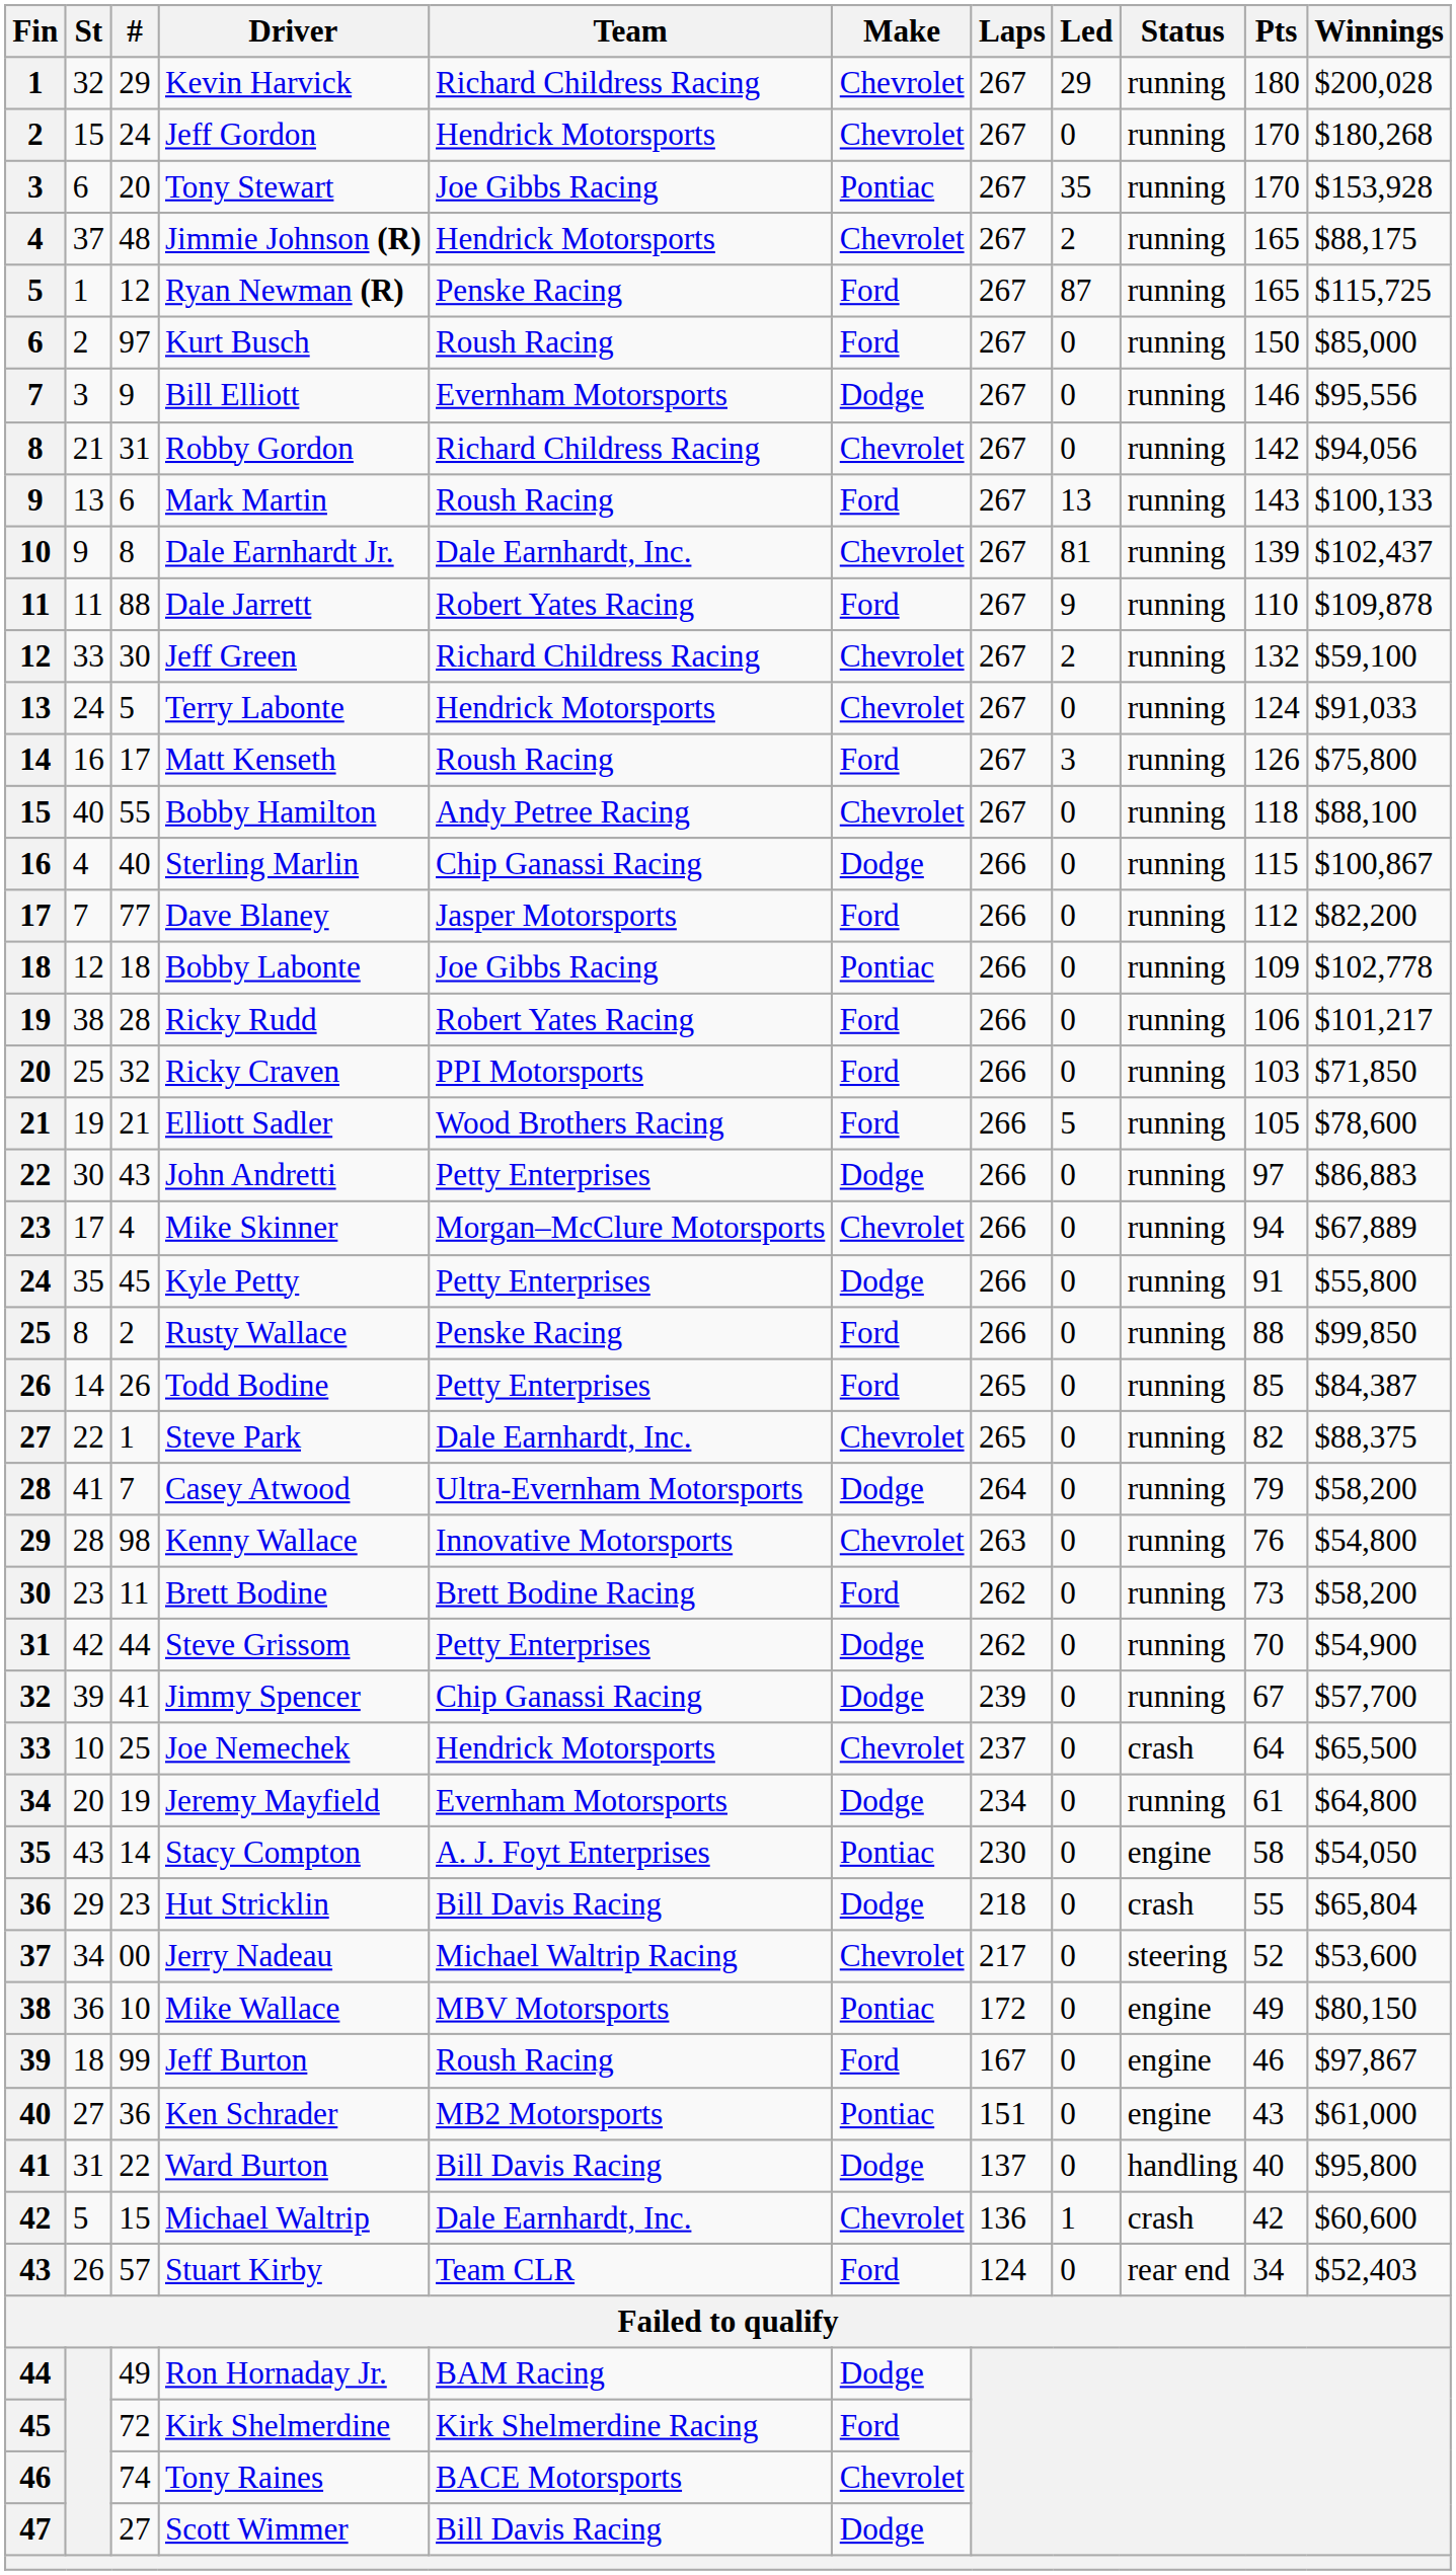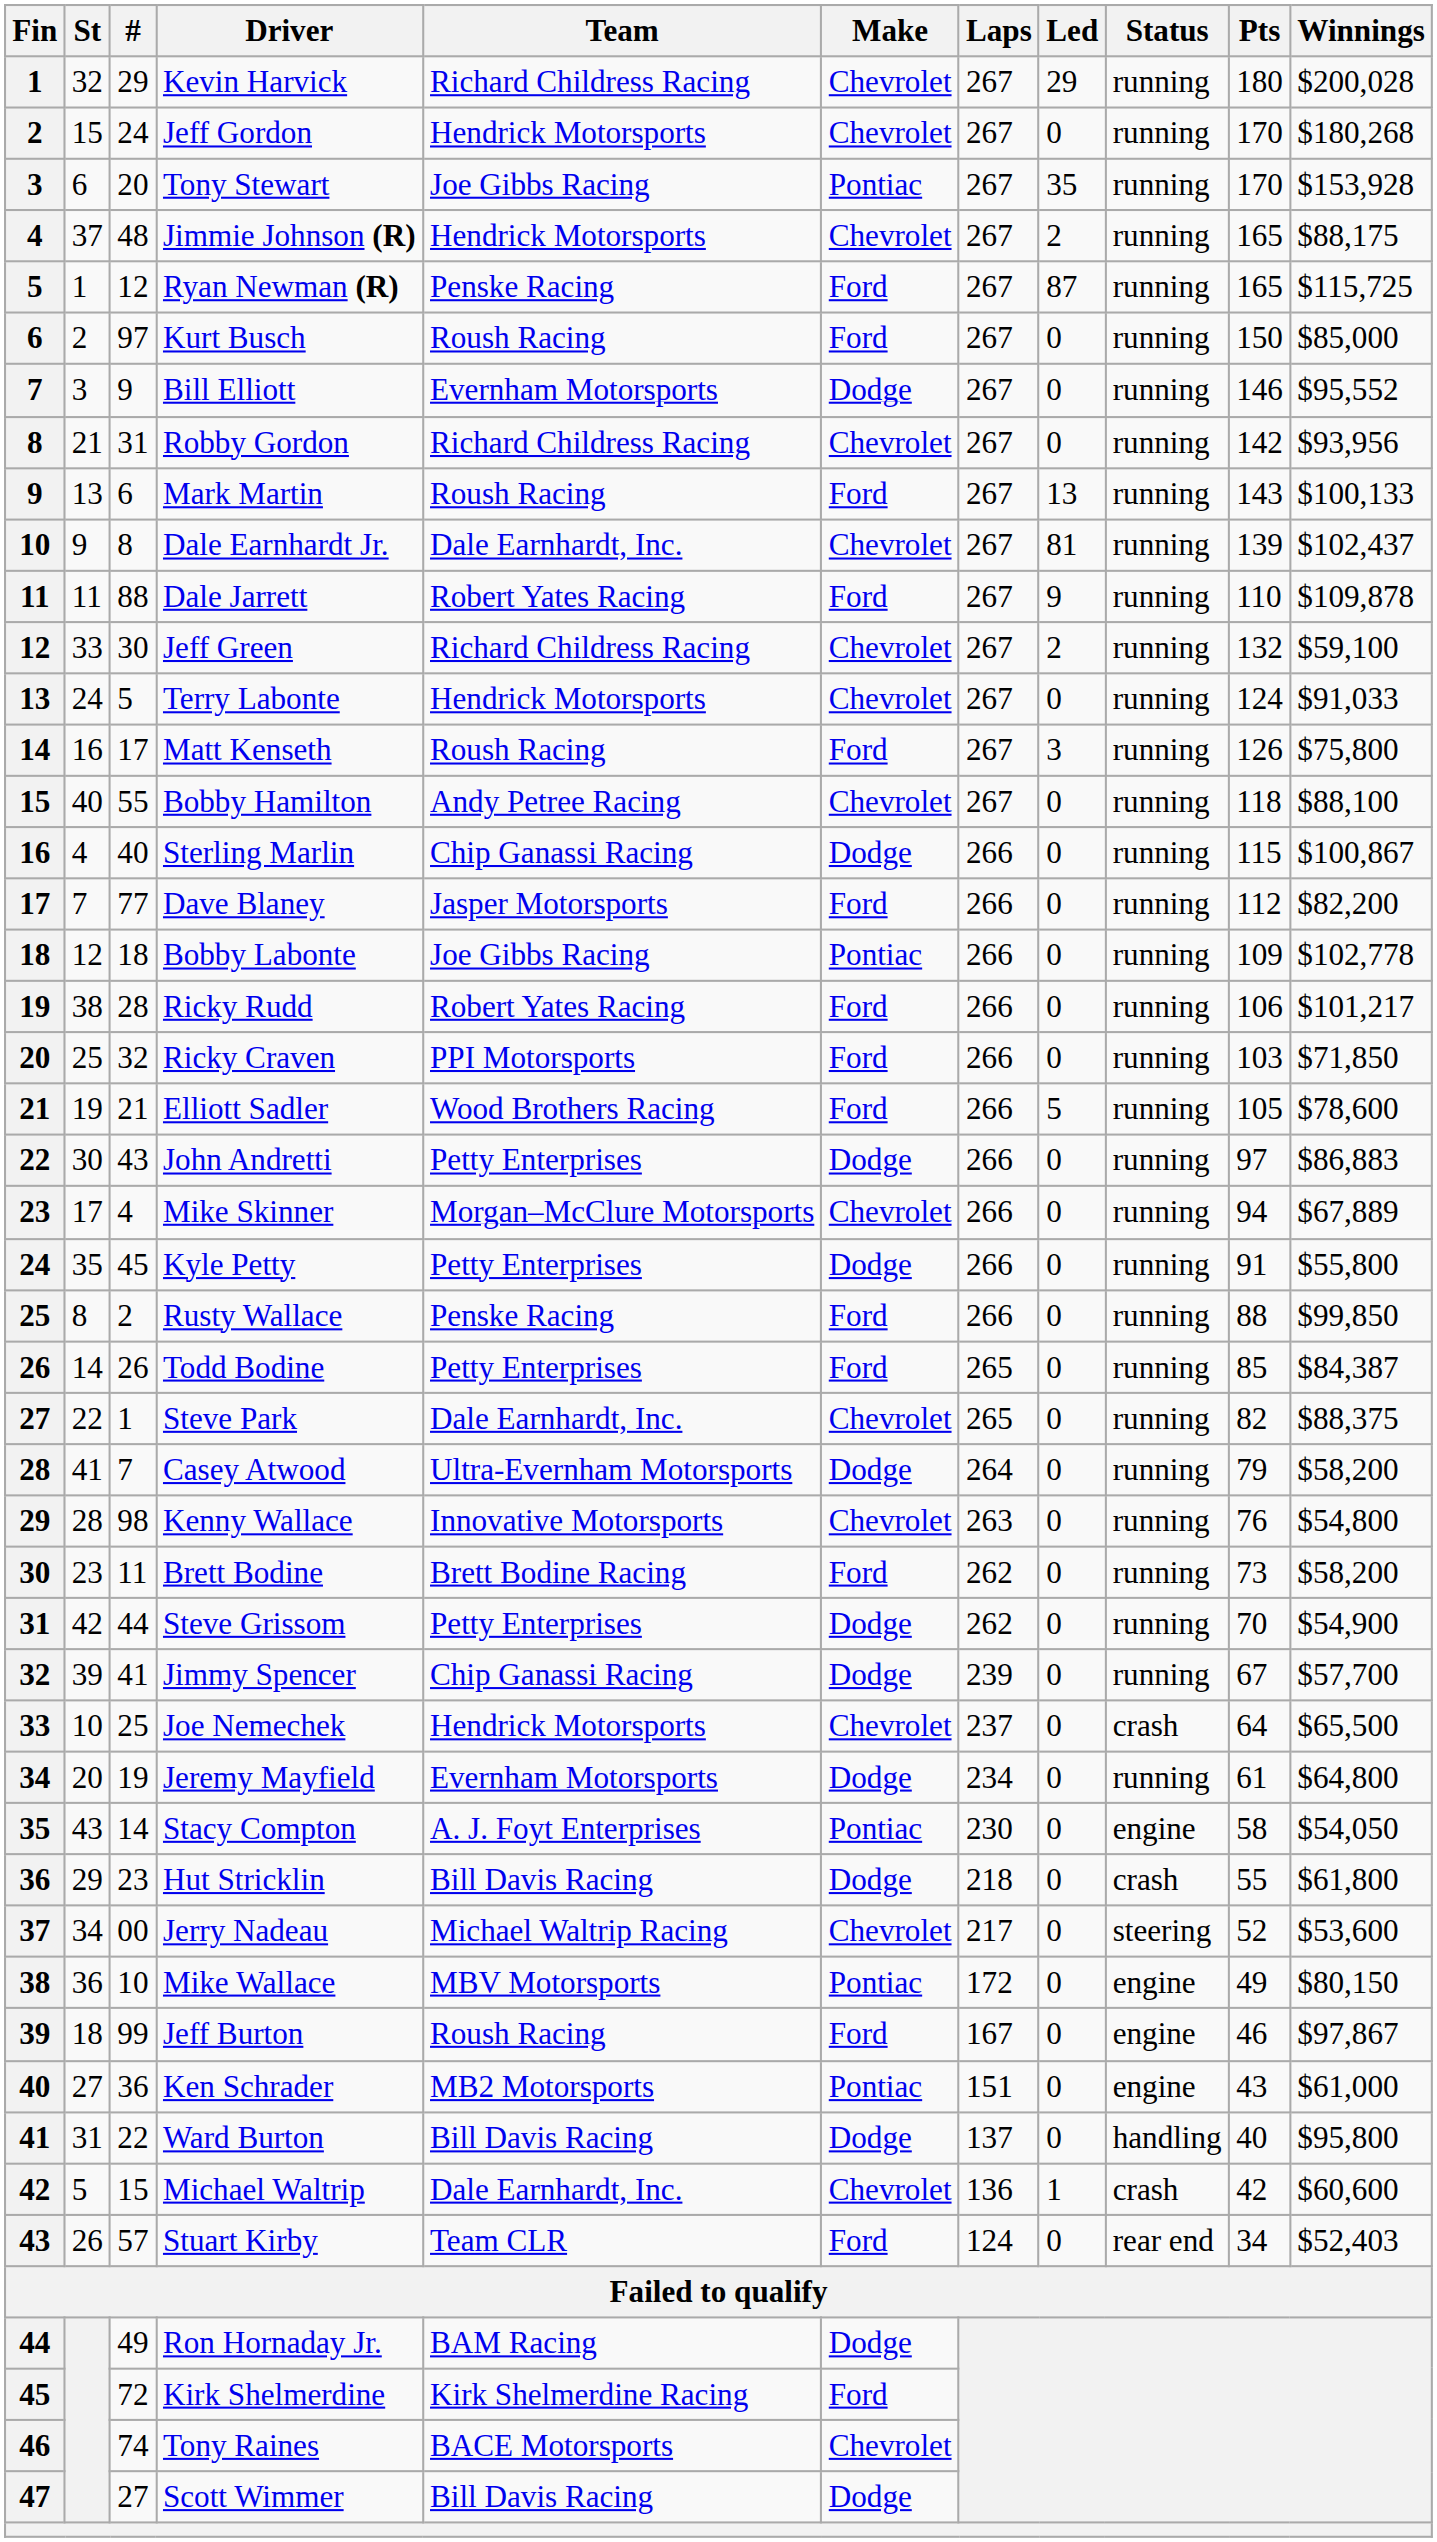Bill Elliott | Winnings: $95,556 -> $95,552
Robby Gordon | Winnings: $94,056 -> $93,956
Hut Stricklin | Winnings: $65,804 -> $61,800
